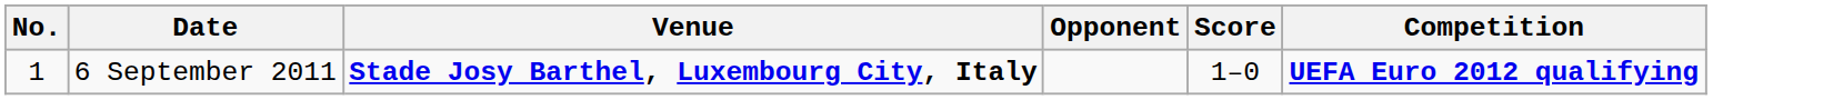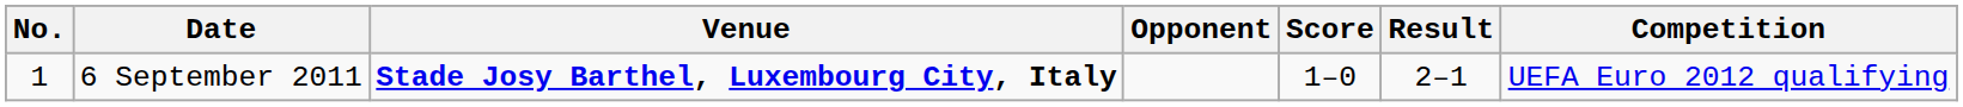+ column: Result | 2–1
6 September 2011 | Competition: bold -> normal
